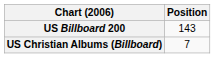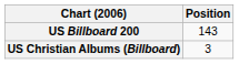US Christian Albums (Billboard) | Position: 7 -> 3
